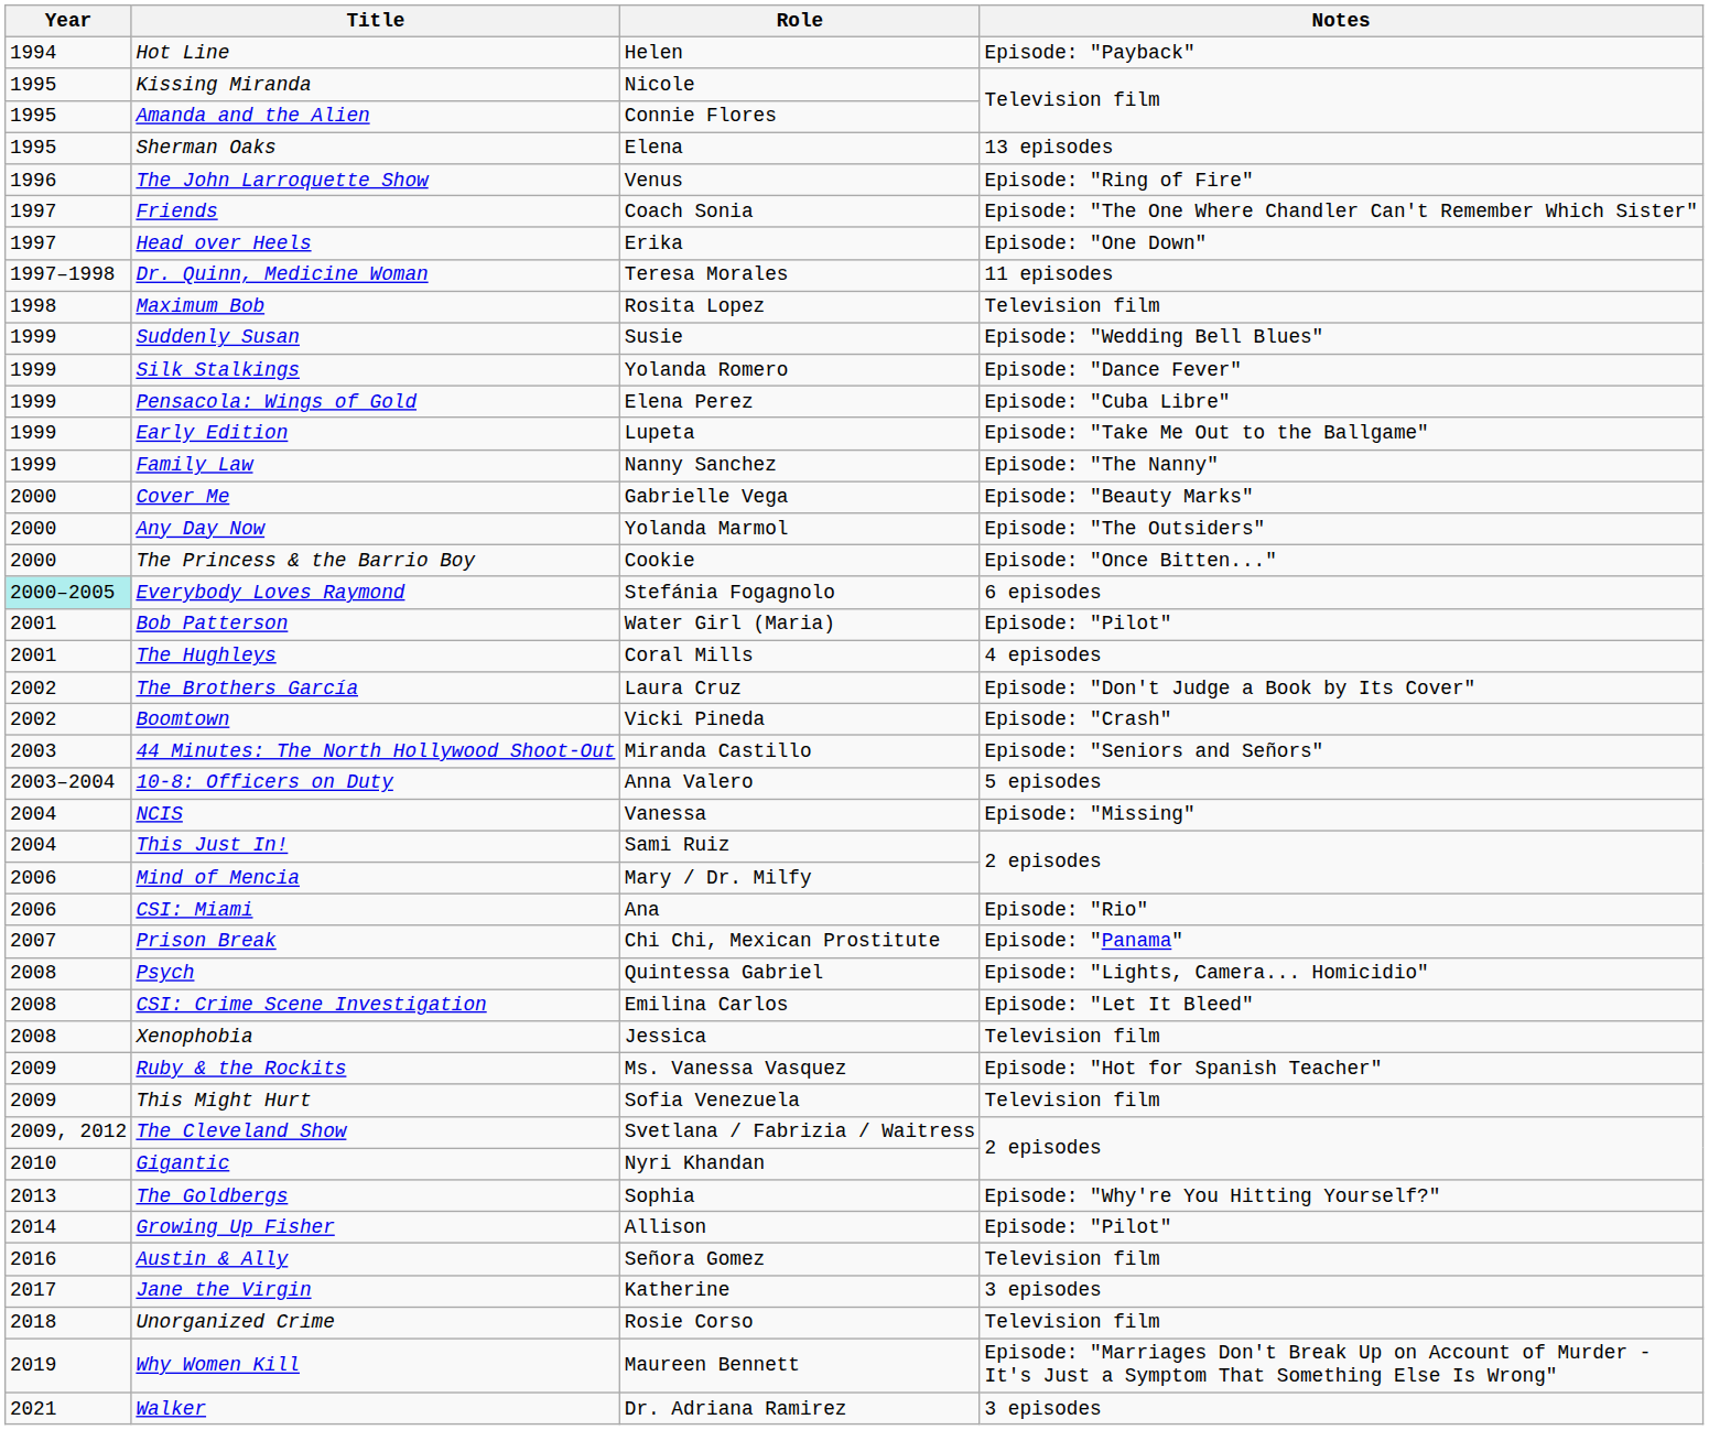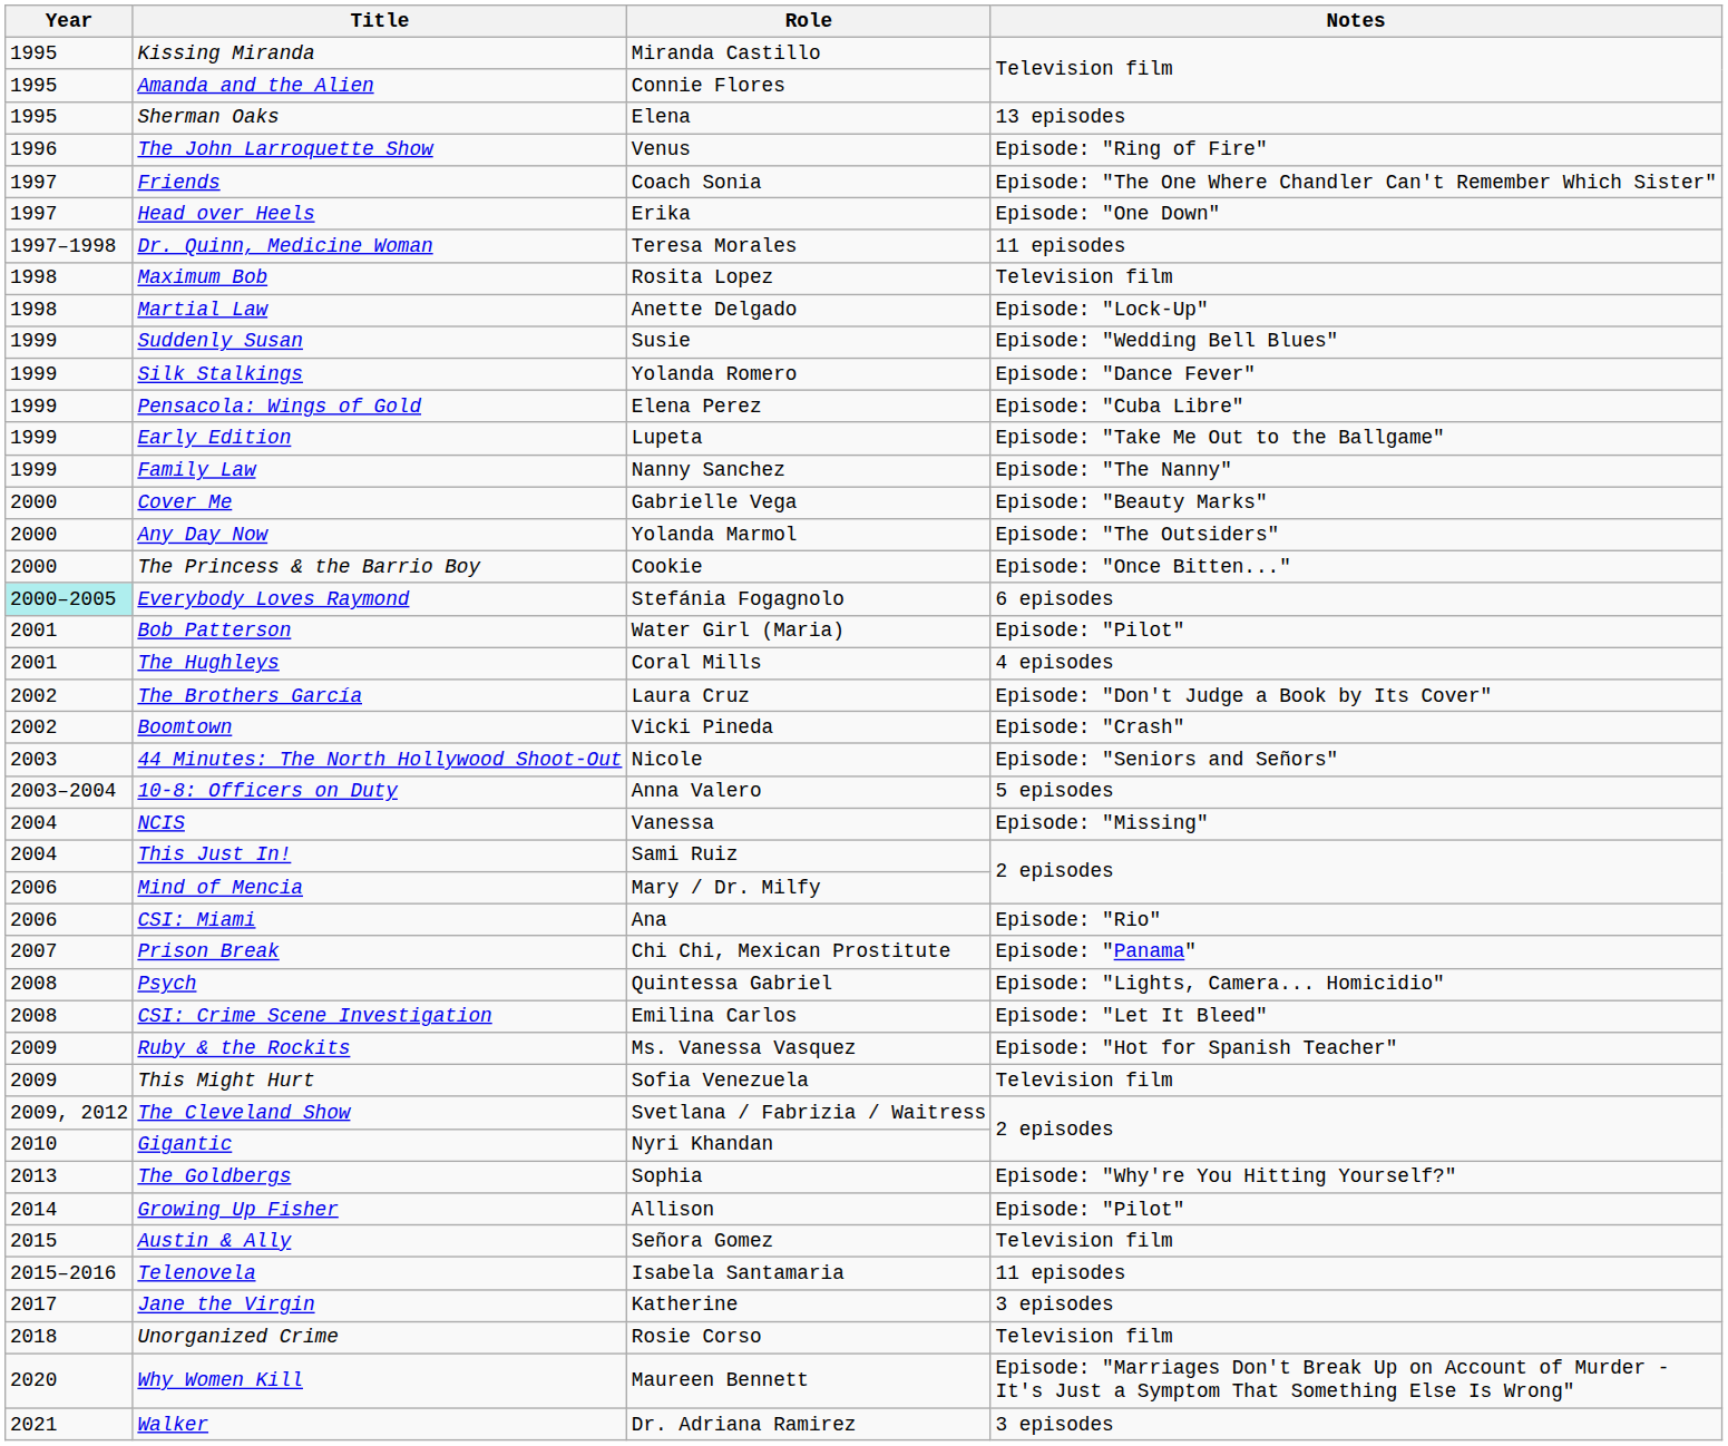- row: 1994 | Hot Line | Helen | Episode: "Payback"
Kissing Miranda | Role: Nicole -> Miranda Castillo
+ row: 1998 | Martial Law | Anette Delgado | Episode: "Lock-Up"
44 Minutes: The North Hollywood Shoot-Out | Role: Miranda Castillo -> Nicole
- row: 2008 | Xenophobia | Jessica | Television film
Austin & Ally | Year: 2016 -> 2015
+ row: 2015–2016 | Telenovela | Isabela Santamaria | 11 episodes
Why Women Kill | Year: 2019 -> 2020
